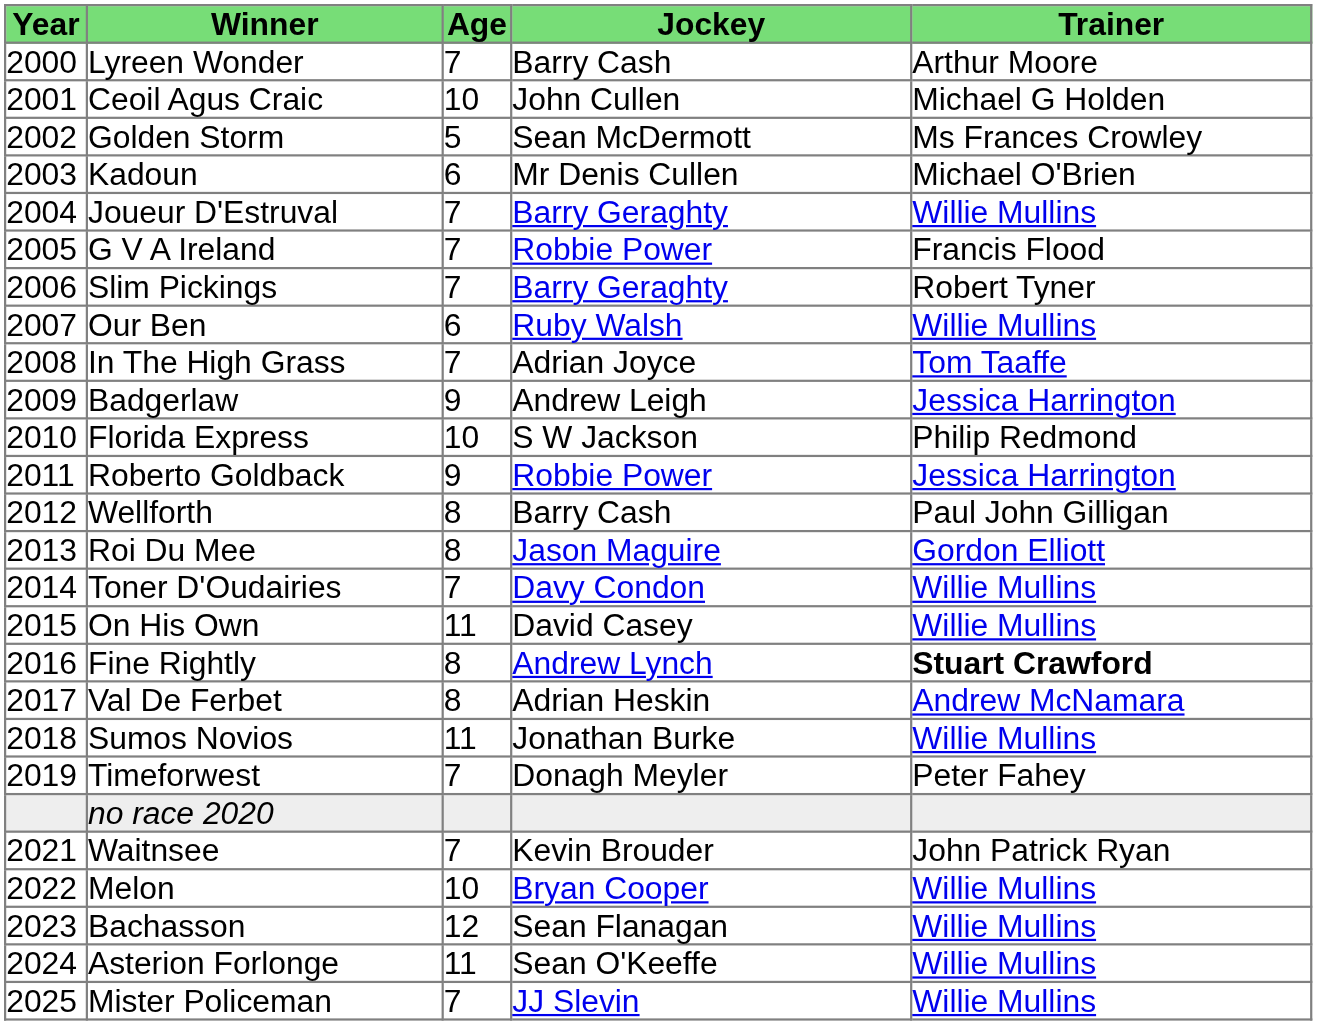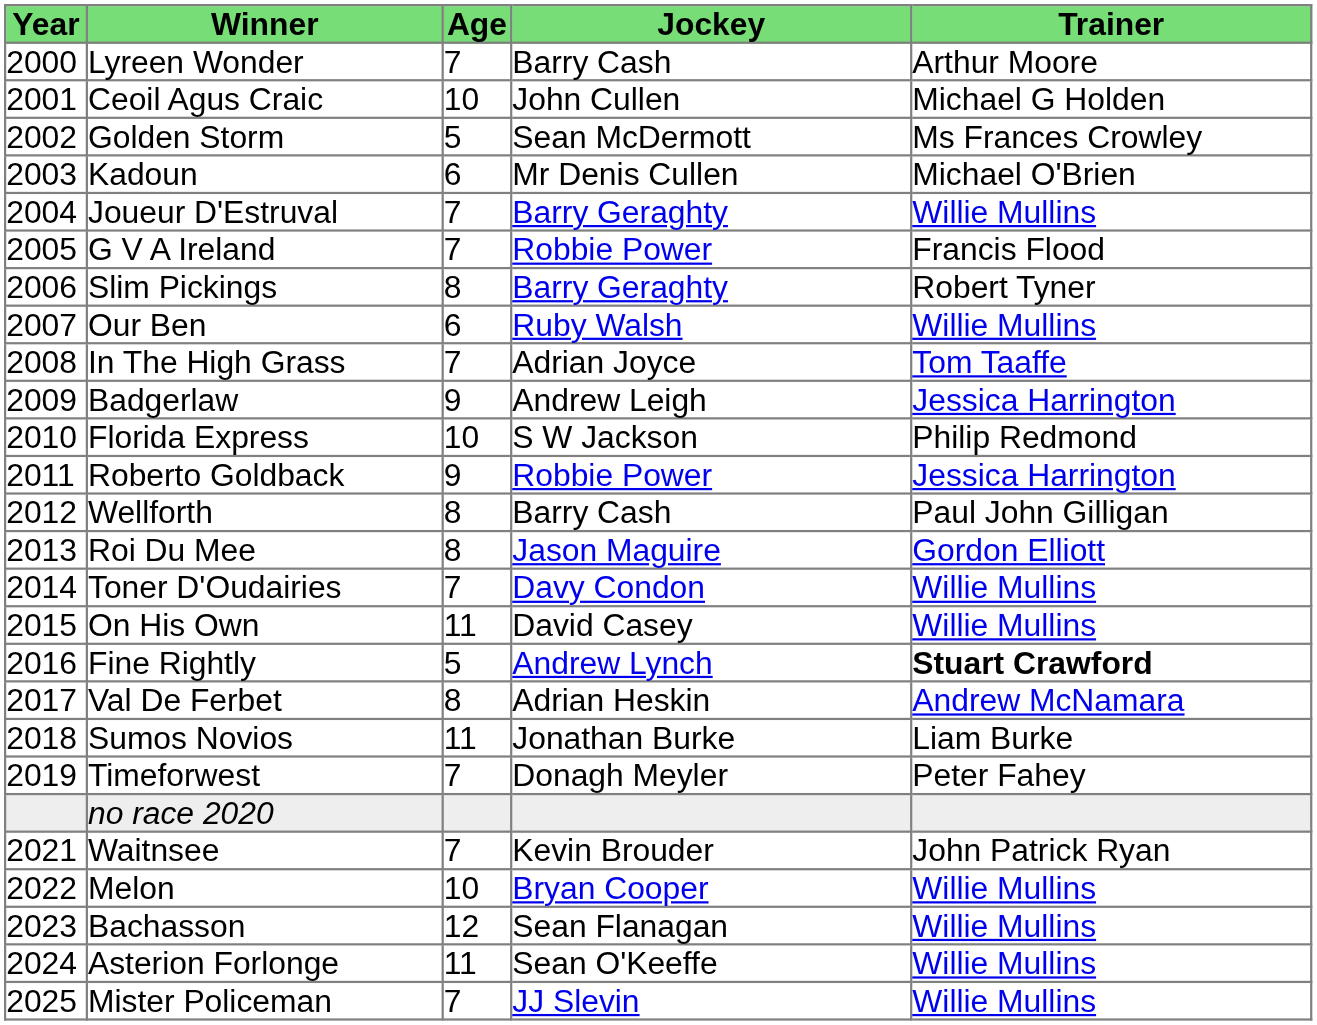Slim Pickings | Age: 7 -> 8
Fine Rightly | Age: 8 -> 5
Sumos Novios | Trainer: Willie Mullins -> Liam Burke
